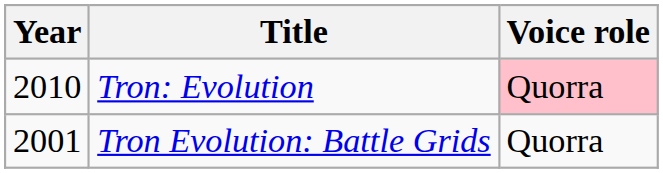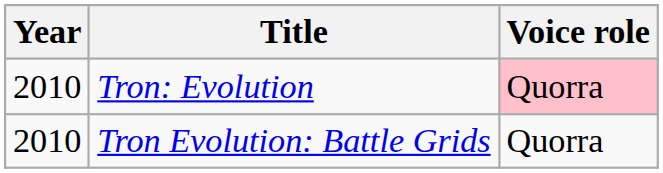Tron Evolution: Battle Grids | Year: 2001 -> 2010
